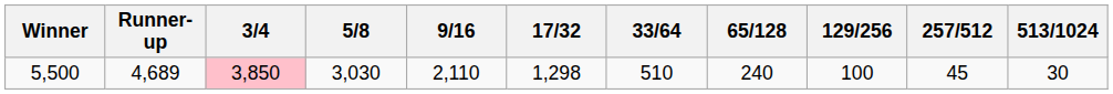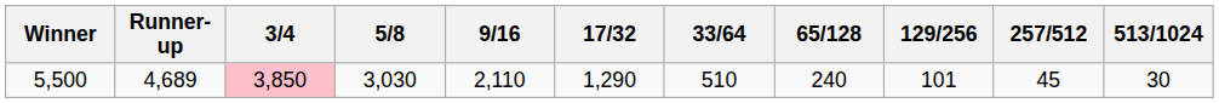5,500 | 17/32: 1,298 -> 1,290
5,500 | 129/256: 100 -> 101
